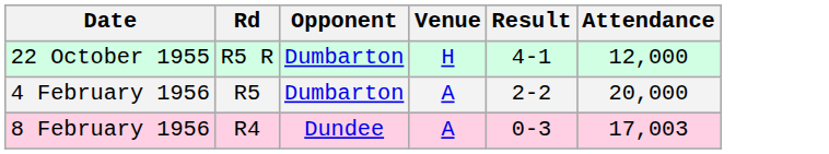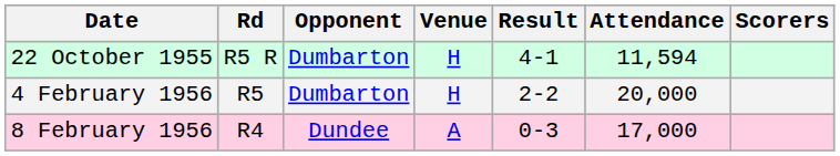+ column: Scorers
22 October 1955 | Attendance: 12,000 -> 11,594
4 February 1956 | Venue: A -> H
8 February 1956 | Attendance: 17,003 -> 17,000
